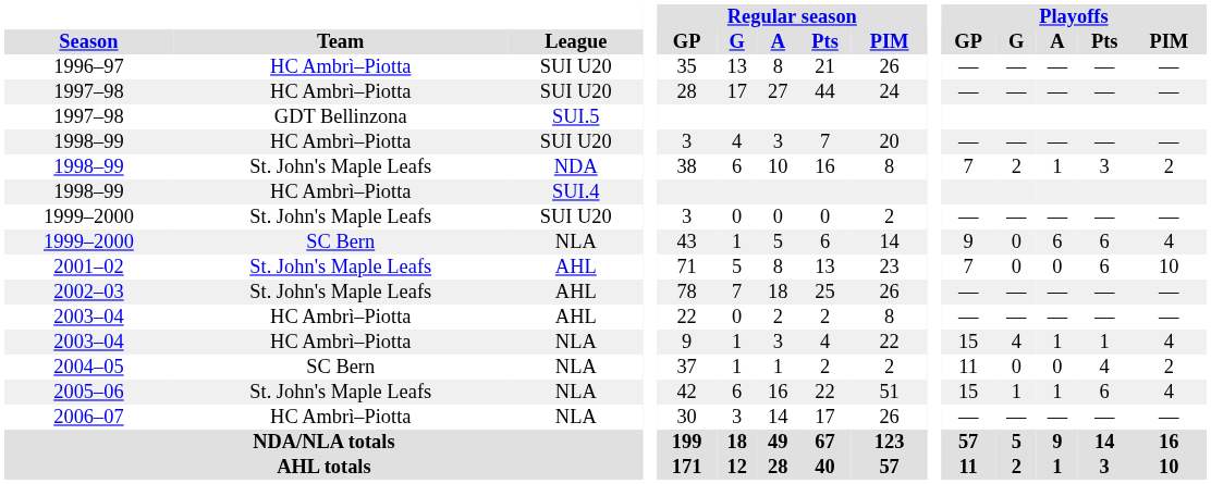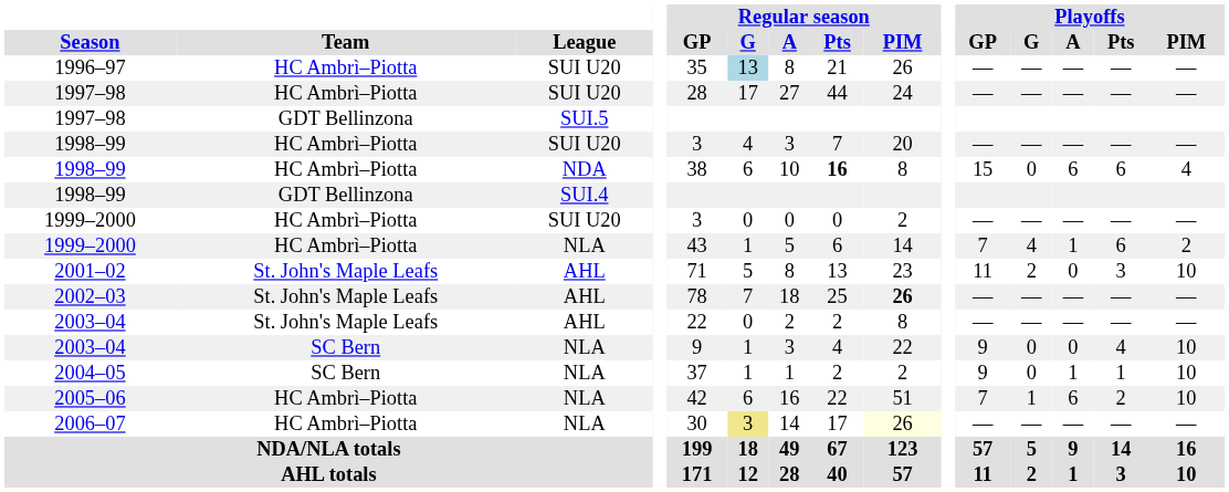1996–97 | Regular season / G: no background -> lightblue background
1998–99 / NDA | Team: St. John's Maple Leafs -> HC Ambrì–Piotta
1998–99 / NDA | Regular season / Pts: normal -> bold
1998–99 / NDA | Playoffs / GP: 7 -> 15
1998–99 / NDA | Playoffs / G: 2 -> 0
1998–99 / NDA | Playoffs / A: 1 -> 6
1998–99 / NDA | Playoffs / Pts: 3 -> 6
1998–99 / NDA | Playoffs / PIM: 2 -> 4
1998–99 / SUI.4 | Team: HC Ambrì–Piotta -> GDT Bellinzona
1999–2000 / SUI U20 | Team: St. John's Maple Leafs -> HC Ambrì–Piotta
1999–2000 / NLA | Team: SC Bern -> HC Ambrì–Piotta
1999–2000 / NLA | Playoffs / GP: 9 -> 7
1999–2000 / NLA | Playoffs / G: 0 -> 4
1999–2000 / NLA | Playoffs / A: 6 -> 1
1999–2000 / NLA | Playoffs / PIM: 4 -> 2
2001–02 | Playoffs / GP: 7 -> 11
2001–02 | Playoffs / G: 0 -> 2
2001–02 | Playoffs / Pts: 6 -> 3
2002–03 | Regular season / PIM: normal -> bold
2003–04 / AHL | Team: HC Ambrì–Piotta -> St. John's Maple Leafs
2003–04 / NLA | Team: HC Ambrì–Piotta -> SC Bern
2003–04 / NLA | Playoffs / GP: 15 -> 9
2003–04 / NLA | Playoffs / G: 4 -> 0
2003–04 / NLA | Playoffs / A: 1 -> 0
2003–04 / NLA | Playoffs / Pts: 1 -> 4
2003–04 / NLA | Playoffs / PIM: 4 -> 10
2004–05 | Playoffs / GP: 11 -> 9
2004–05 | Playoffs / A: 0 -> 1
2004–05 | Playoffs / Pts: 4 -> 1
2004–05 | Playoffs / PIM: 2 -> 10
2005–06 | Team: St. John's Maple Leafs -> HC Ambrì–Piotta
2005–06 | Playoffs / GP: 15 -> 7
2005–06 | Playoffs / A: 1 -> 6
2005–06 | Playoffs / Pts: 6 -> 2
2005–06 | Playoffs / PIM: 4 -> 10
2006–07 | Regular season / G: no background -> khaki background
2006–07 | Regular season / PIM: no background -> lightyellow background
